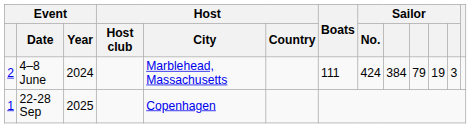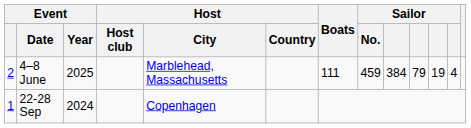4–8 June | Event / Year: 2024 -> 2025
4–8 June | Sailor / No.: 424 -> 459
4–8 June | column 12: 3 -> 4
22-28 Sep | Event / Year: 2025 -> 2024
